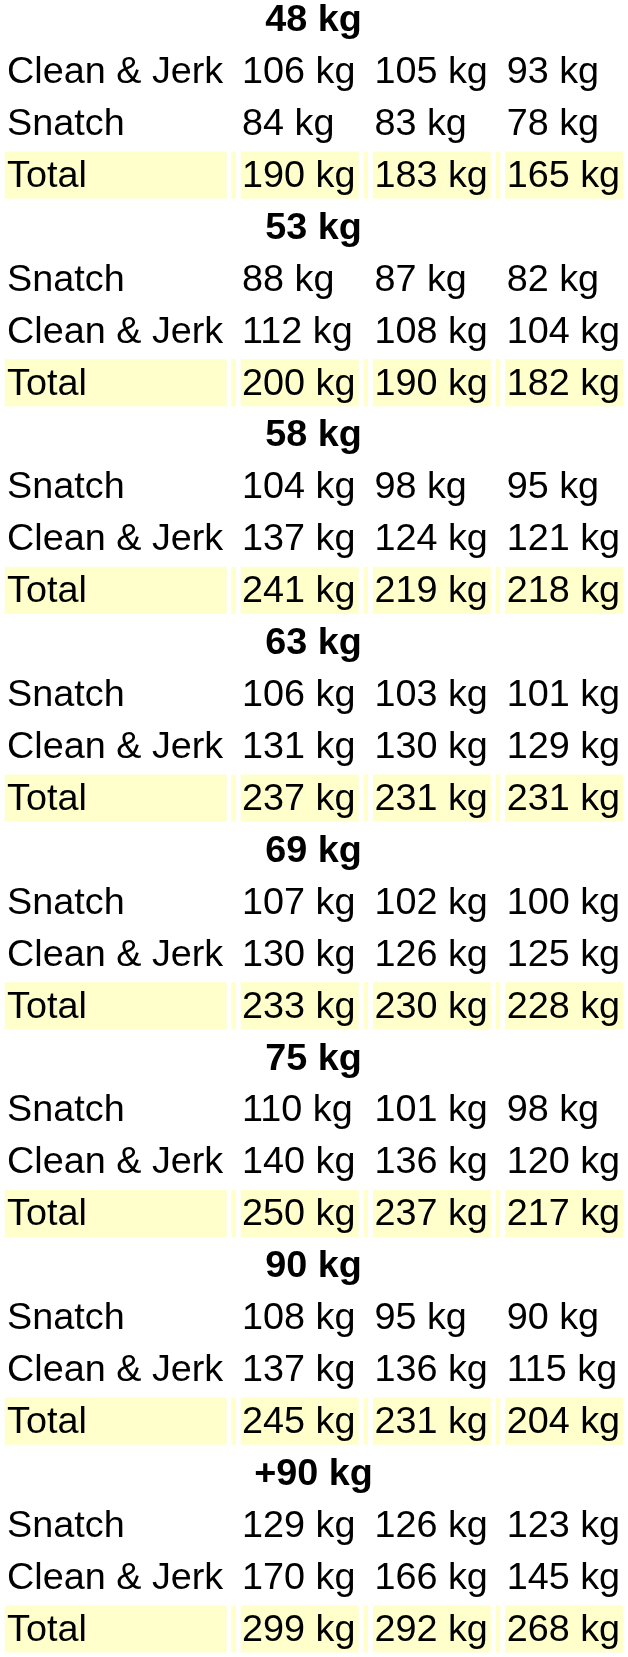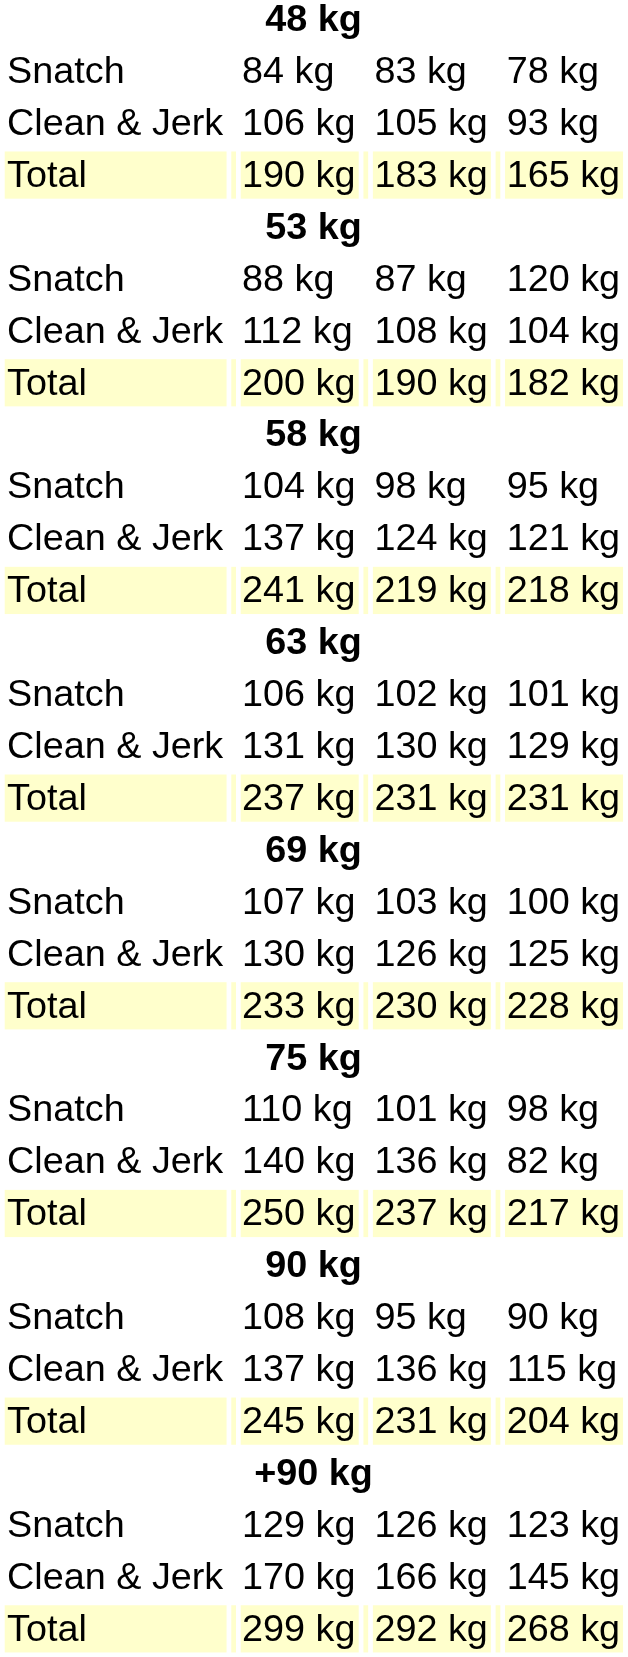rows swapped: 84 kg <-> Clean & Jerk / 106 kg
88 kg | column 7: 82 kg -> 120 kg
Snatch / 106 kg | column 5: 103 kg -> 102 kg
107 kg | column 5: 102 kg -> 103 kg
140 kg | column 7: 120 kg -> 82 kg
